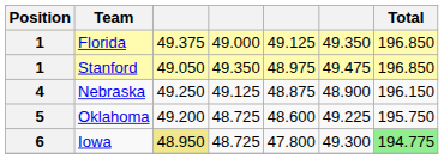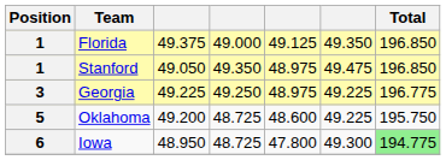+ row: 3 | Georgia | 49.225 | 49.250 | 48.975 | 49.225 | 196.775
- row: 4 | Nebraska | 49.250 | 49.125 | 48.875 | 48.900 | 196.150
Iowa | column 3: khaki background -> no background
